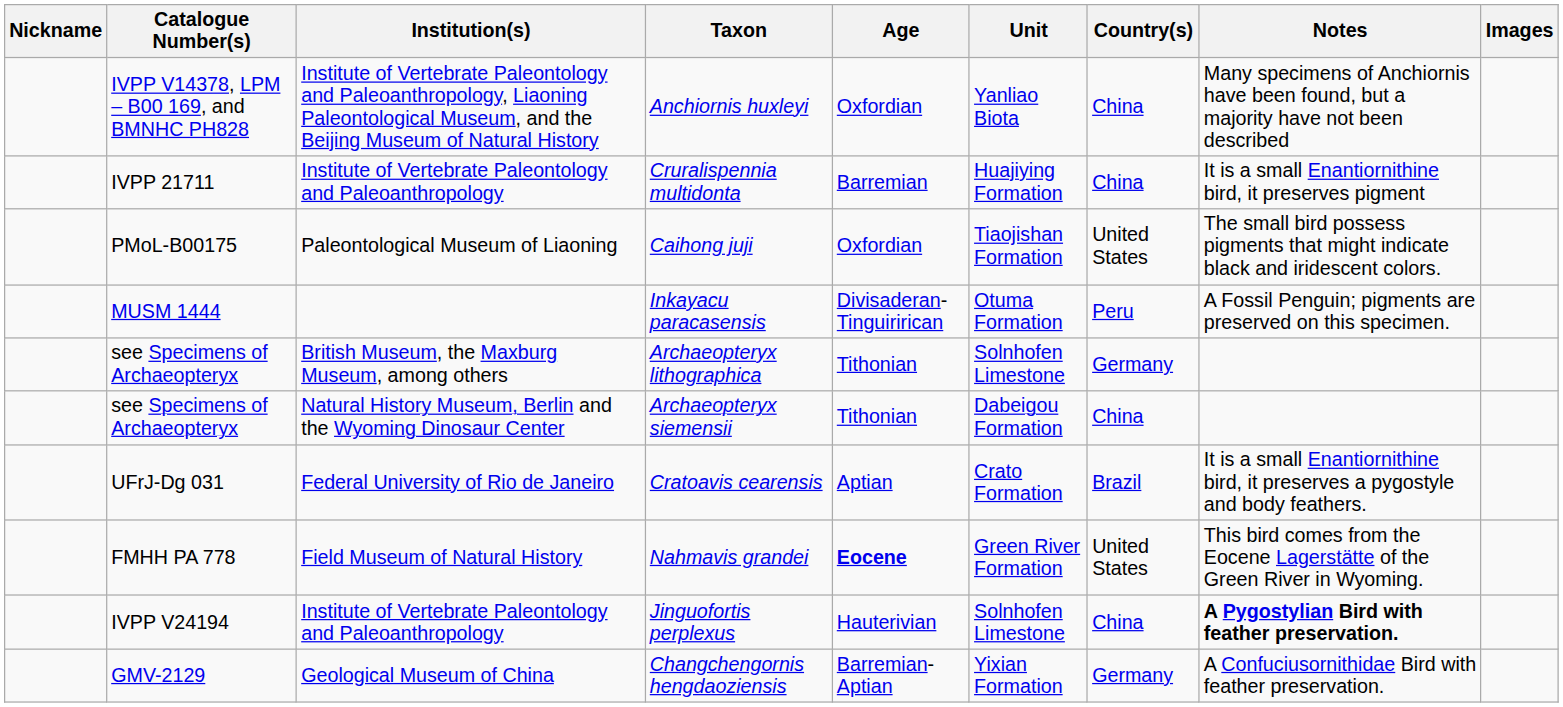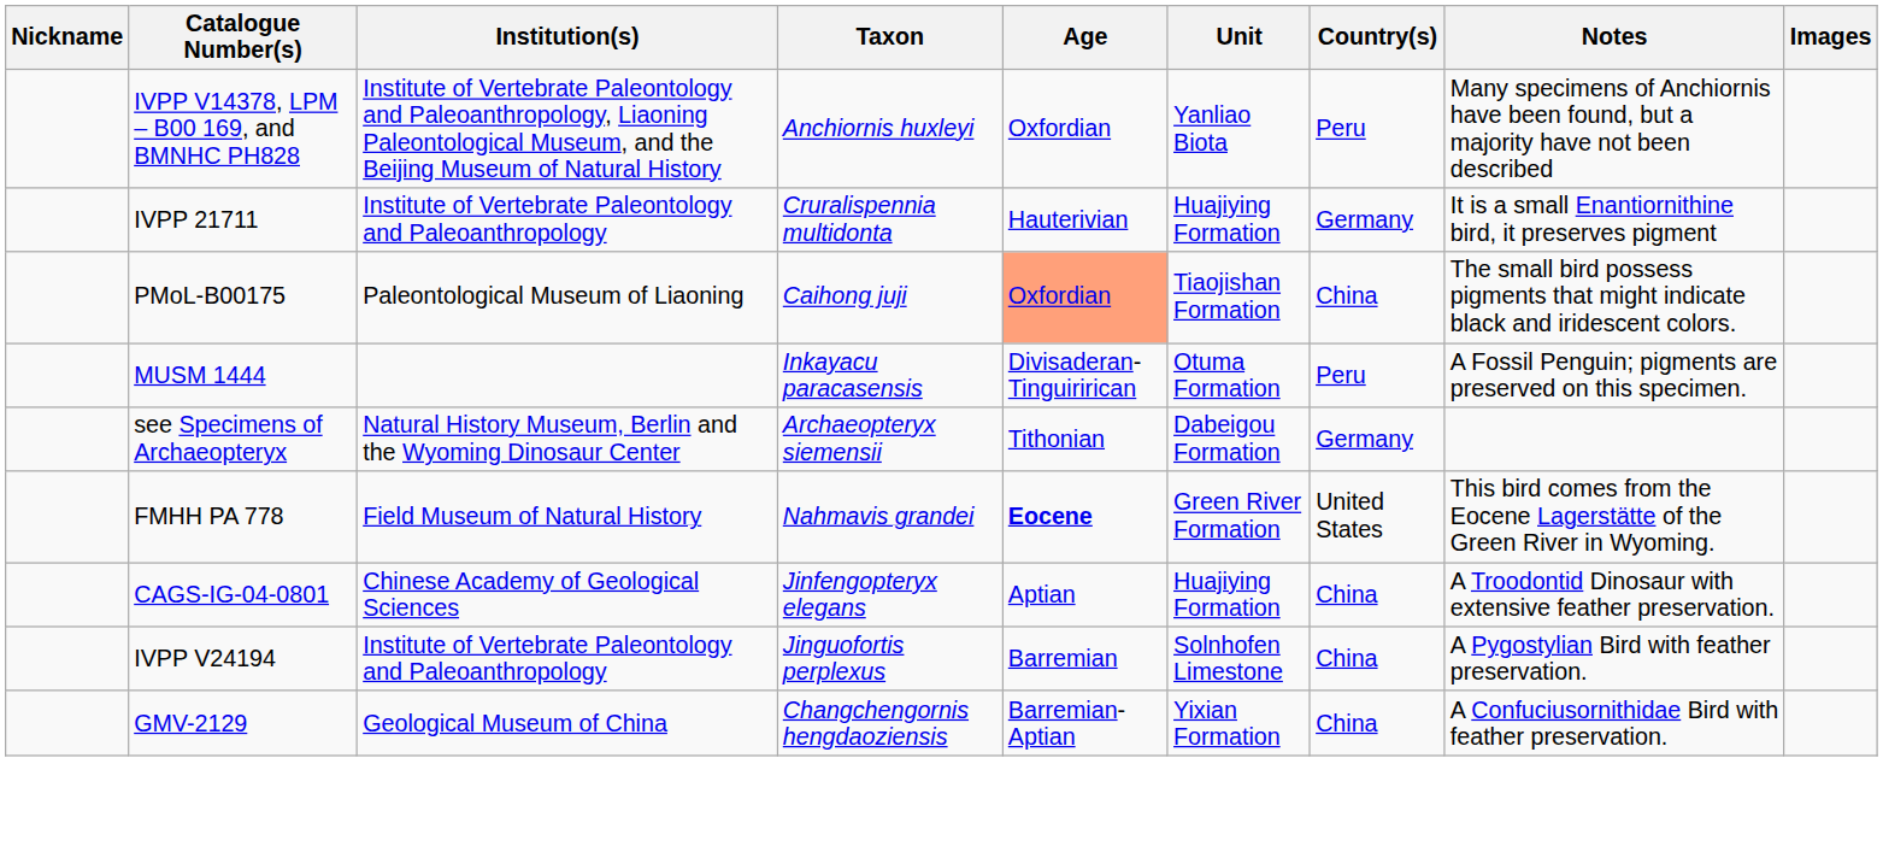Anchiornis huxleyi | Country(s): China -> Peru
Cruralispennia multidonta | Age: Barremian -> Hauterivian
Cruralispennia multidonta | Country(s): China -> Germany
Caihong juji | Age: no background -> lightsalmon background
Caihong juji | Country(s): United States -> China
- row: see Specimens of Archaeopteryx | British Museum, the Maxburg Museum, among others | Archaeopteryx lithographica | Tithonian | Solnhofen Limestone | Germany
Archaeopteryx siemensii | Country(s): China -> Germany
- row: UFrJ-Dg 031 | Federal University of Rio de Janeiro | Cratoavis cearensis | Aptian | Crato Formation | Brazil | It is a small Enantiornithine bird, it preserves a pygostyle and body feathers.
+ row: CAGS-IG-04-0801 | Chinese Academy of Geological Sciences | Jinfengopteryx elegans | Aptian | Huajiying Formation | China | A Troodontid Dinosaur with extensive feather preservation.
Jinguofortis perplexus | Age: Hauterivian -> Barremian
Jinguofortis perplexus | Notes: bold -> normal
Changchengornis hengdaoziensis | Country(s): Germany -> China
